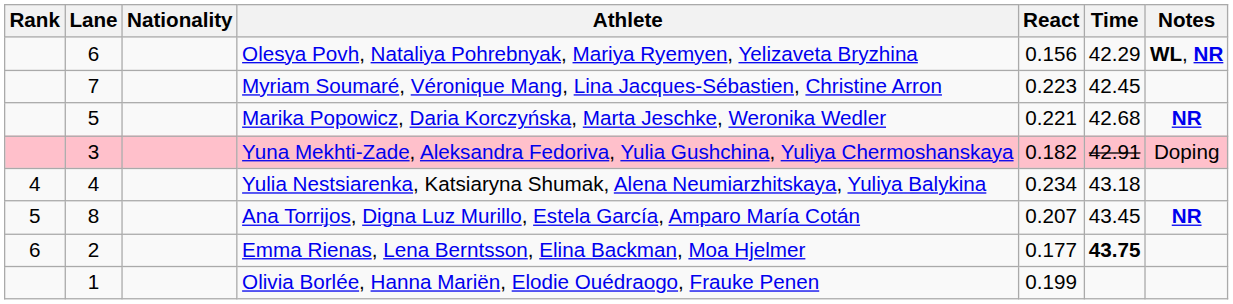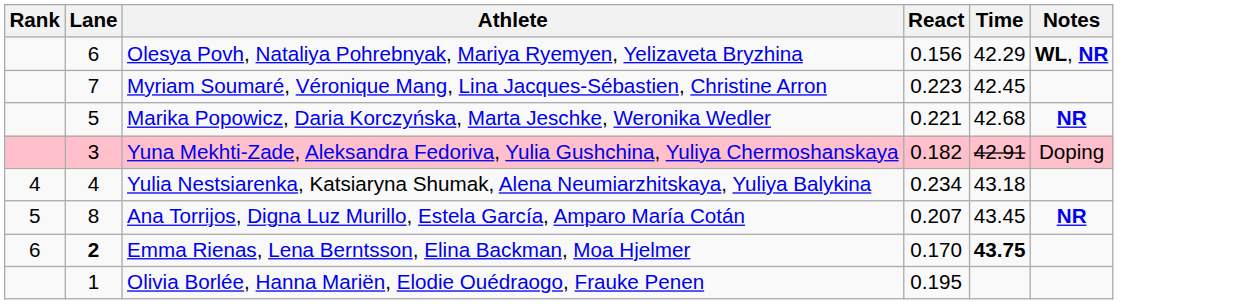- column: Nationality
Emma Rienas, Lena Berntsson, Elina Backman, Moa Hjelmer | Lane: normal -> bold
Emma Rienas, Lena Berntsson, Elina Backman, Moa Hjelmer | React: 0.177 -> 0.170
Olivia Borlée, Hanna Mariën, Elodie Ouédraogo, Frauke Penen | React: 0.199 -> 0.195
